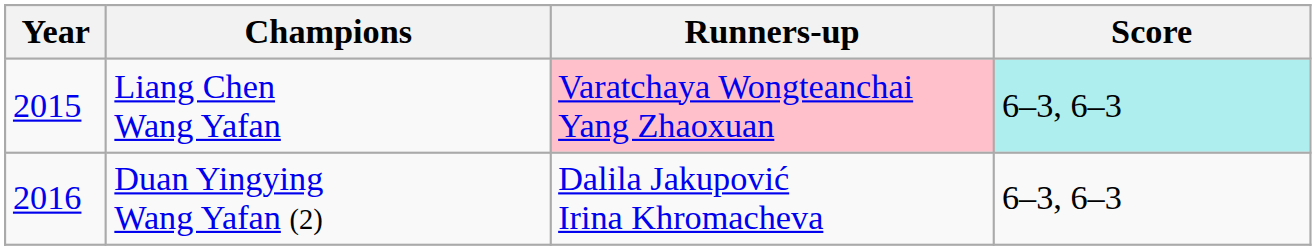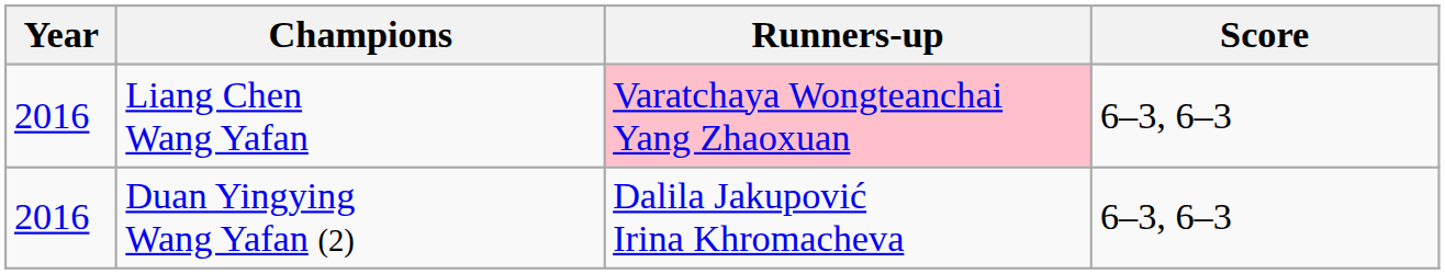Liang Chen Wang Yafan | Year: 2015 -> 2016
Liang Chen Wang Yafan | Score: paleturquoise background -> no background
